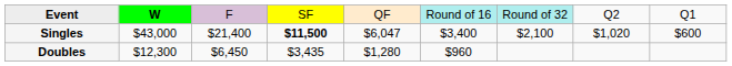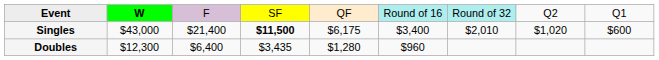Singles | column 5: $6,047 -> $6,175
Singles | column 7: $2,100 -> $2,010
Doubles | column 3: $6,450 -> $6,400
